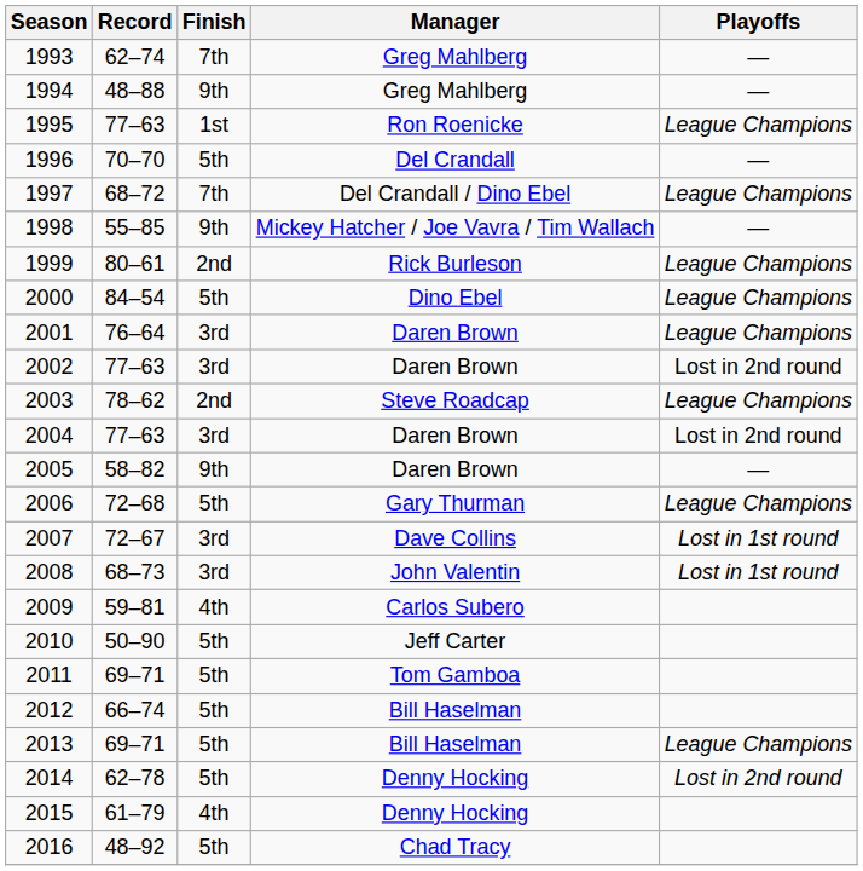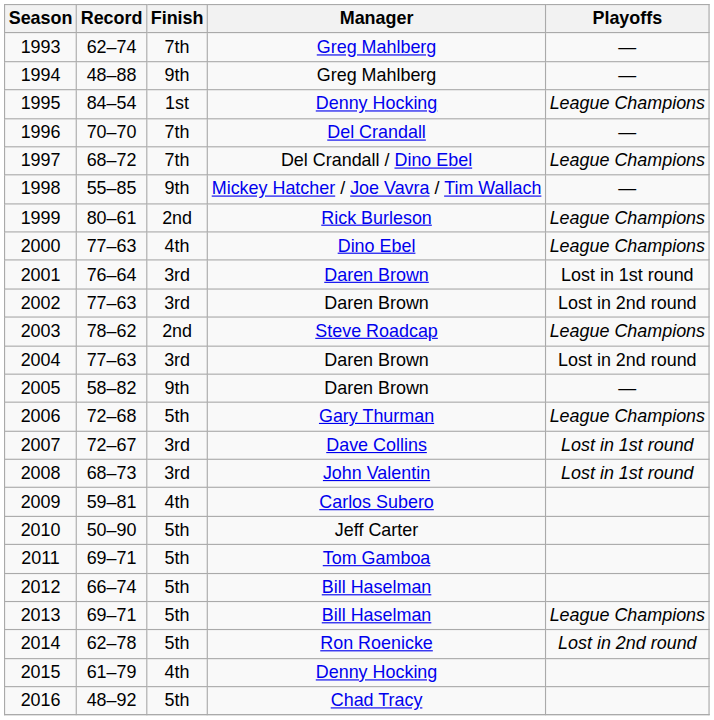1995 | Record: 77–63 -> 84–54
1995 | Manager: Ron Roenicke -> Denny Hocking
1996 | Finish: 5th -> 7th
2000 | Record: 84–54 -> 77–63
2000 | Finish: 5th -> 4th
2001 | Playoffs: League Champions -> Lost in 1st round
2014 | Manager: Denny Hocking -> Ron Roenicke
